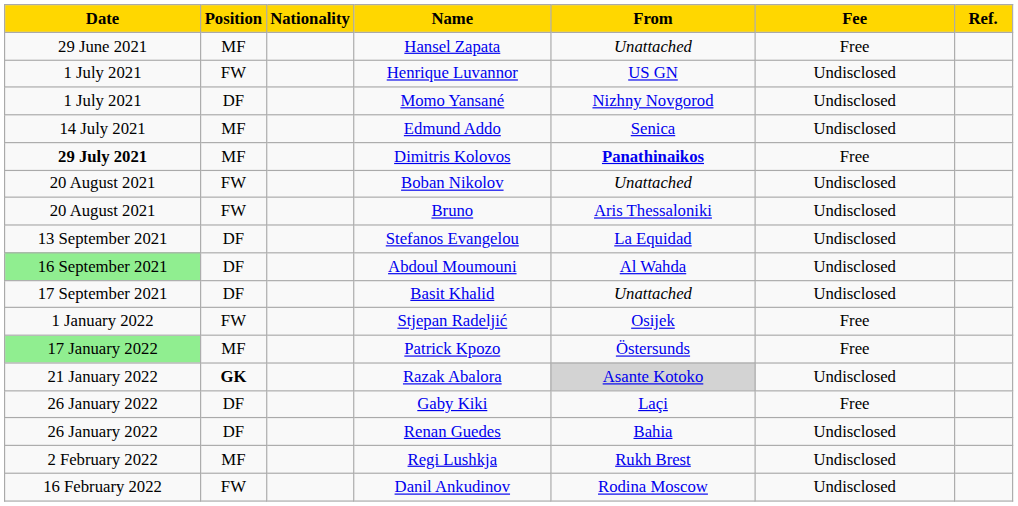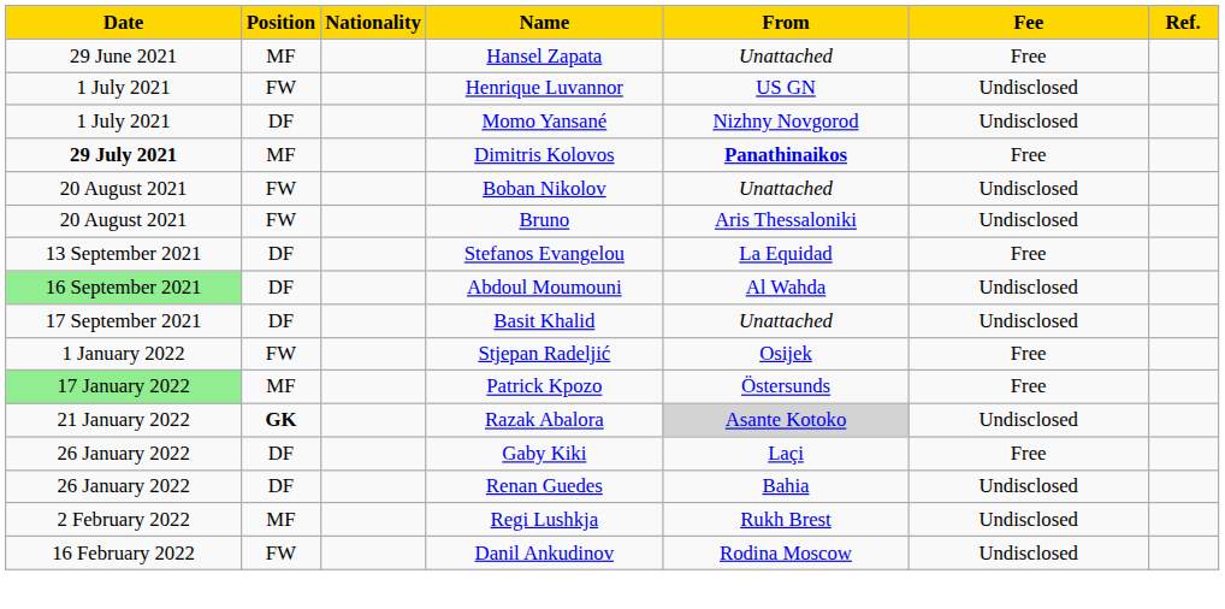- row: 14 July 2021 | MF | Edmund Addo | Senica | Undisclosed
Stefanos Evangelou | Fee: Undisclosed -> Free
